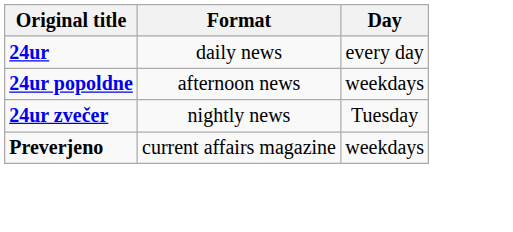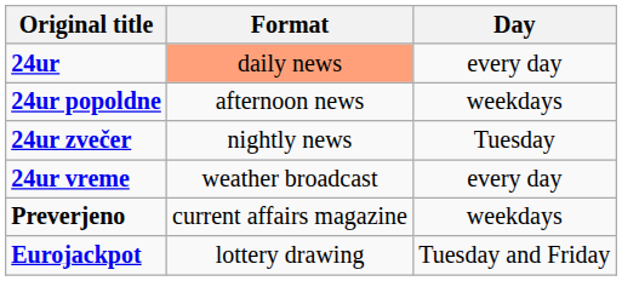24ur | Format: no background -> lightsalmon background
+ row: 24ur vreme | weather broadcast | every day
+ row: Eurojackpot | lottery drawing | Tuesday and Friday
